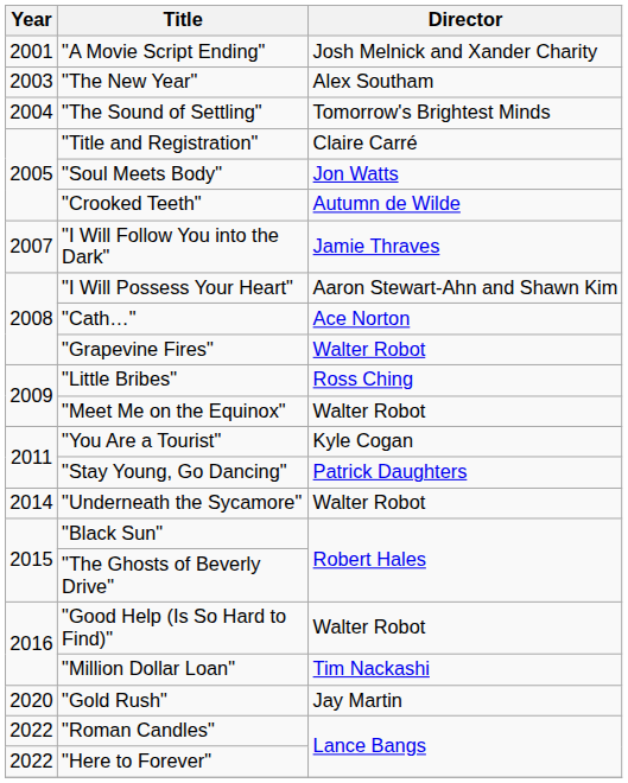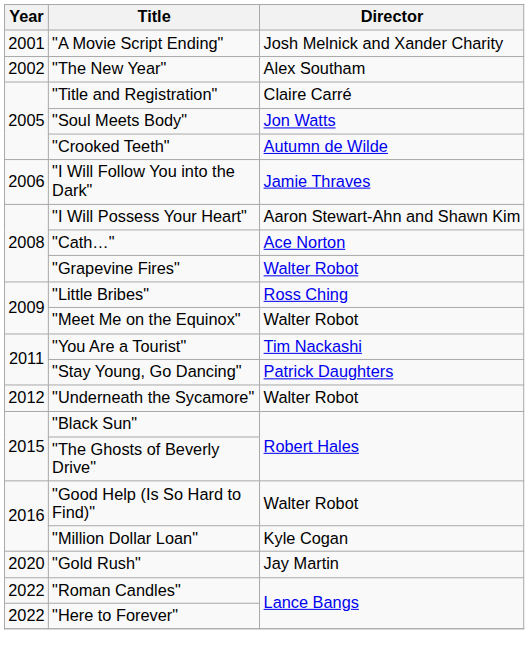"The New Year" | Year: 2003 -> 2002
- row: 2004 | "The Sound of Settling" | Tomorrow's Brightest Minds
"I Will Follow You into the Dark" | Year: 2007 -> 2006
"You Are a Tourist" | Director: Kyle Cogan -> Tim Nackashi
"Underneath the Sycamore" | Year: 2014 -> 2012
"Million Dollar Loan" | Director: Tim Nackashi -> Kyle Cogan
